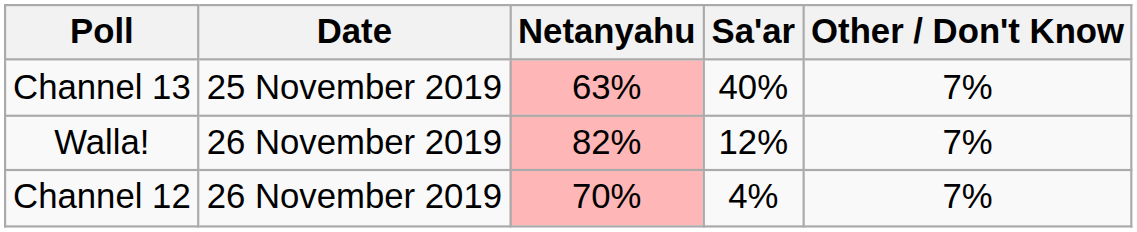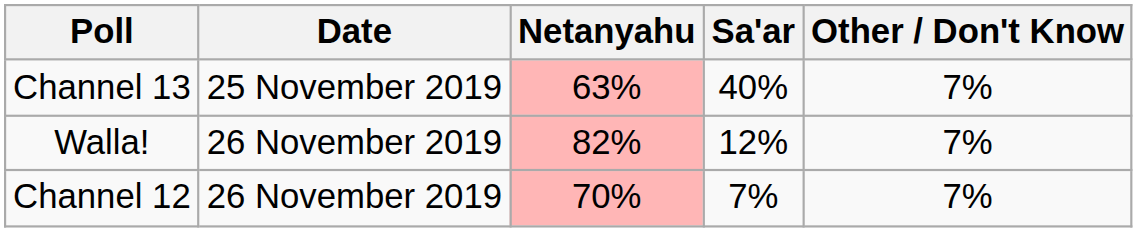Channel 12 | Sa'ar: 4% -> 7%
